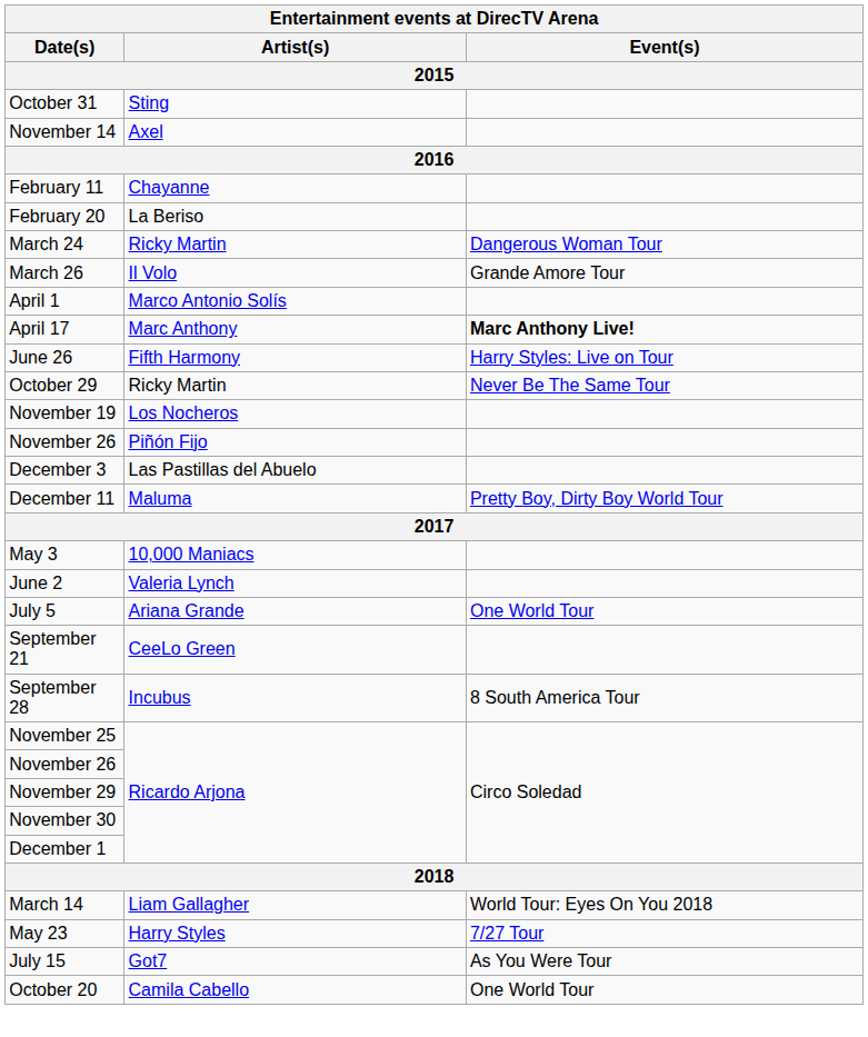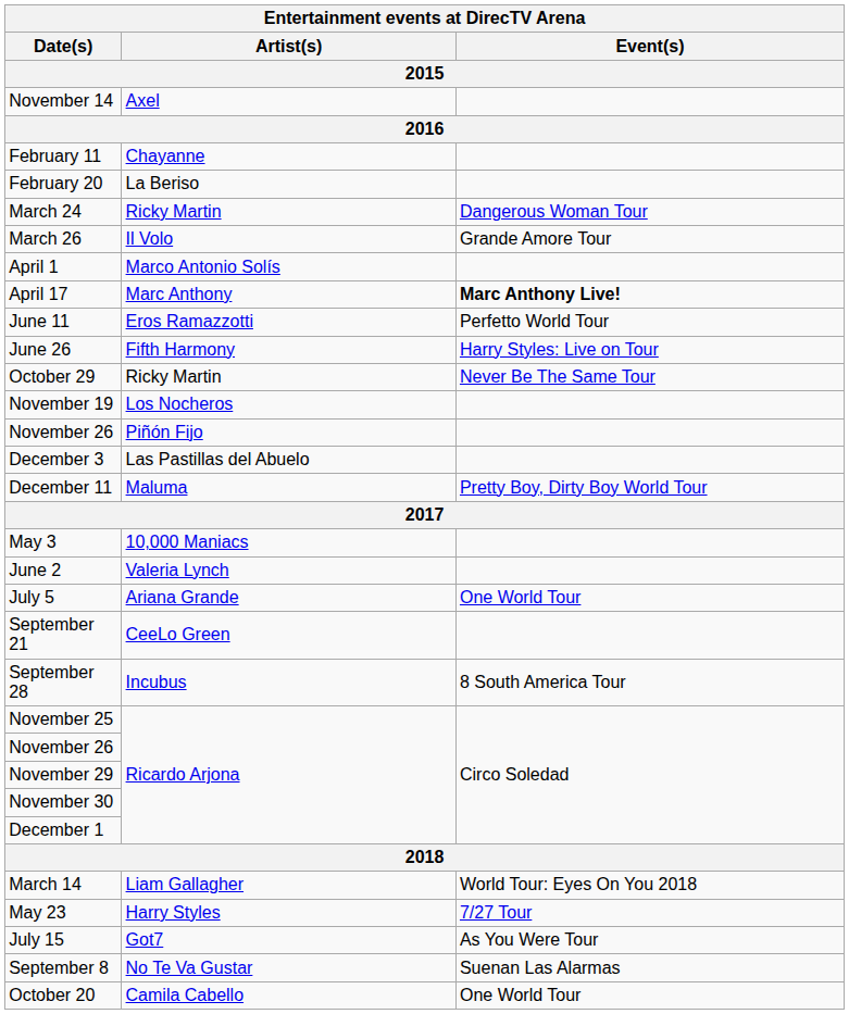- row: October 31 | Sting
+ row: June 11 | Eros Ramazzotti | Perfetto World Tour
+ row: September 8 | No Te Va Gustar | Suenan Las Alarmas
